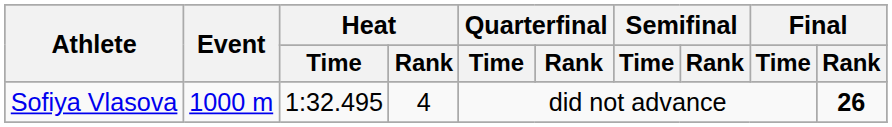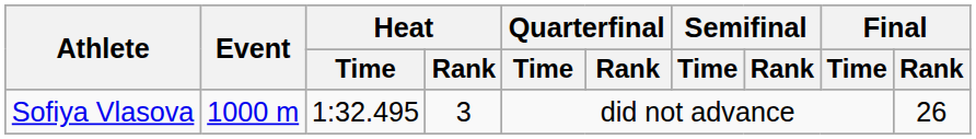Sofiya Vlasova | Heat / Rank: 4 -> 3
Sofiya Vlasova | Final / Rank: bold -> normal
